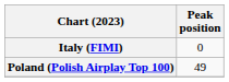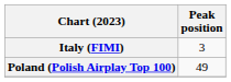Italy (FIMI) | Peak position: 0 -> 3
